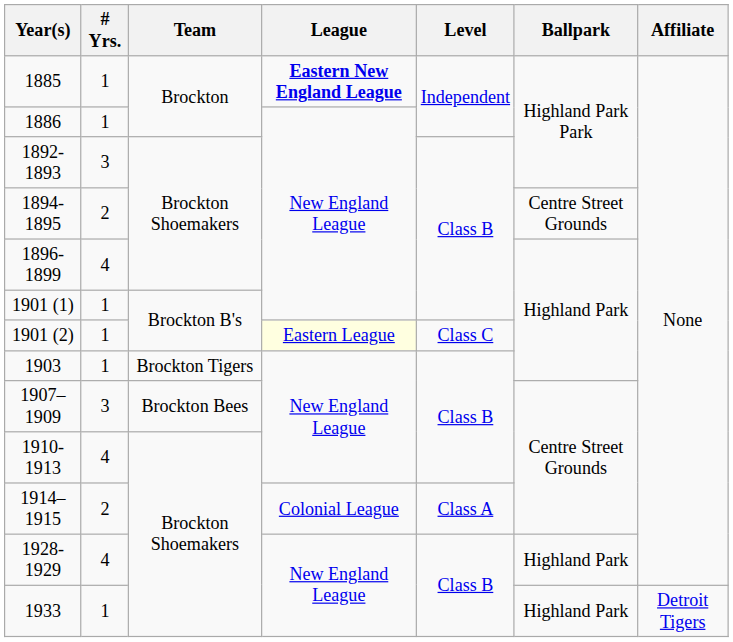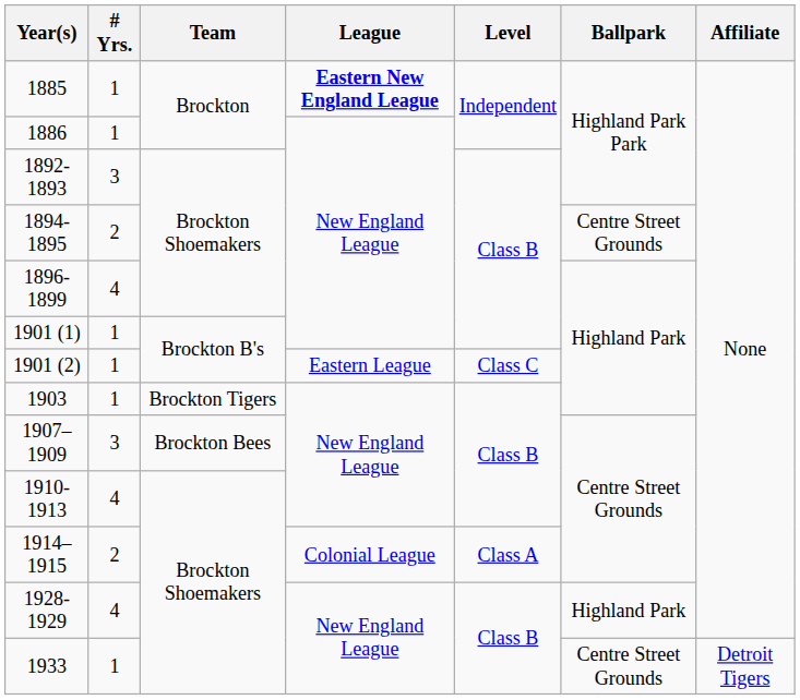1901 (2) | League: lightyellow background -> no background
1933 | Ballpark: Highland Park -> Centre Street Grounds
